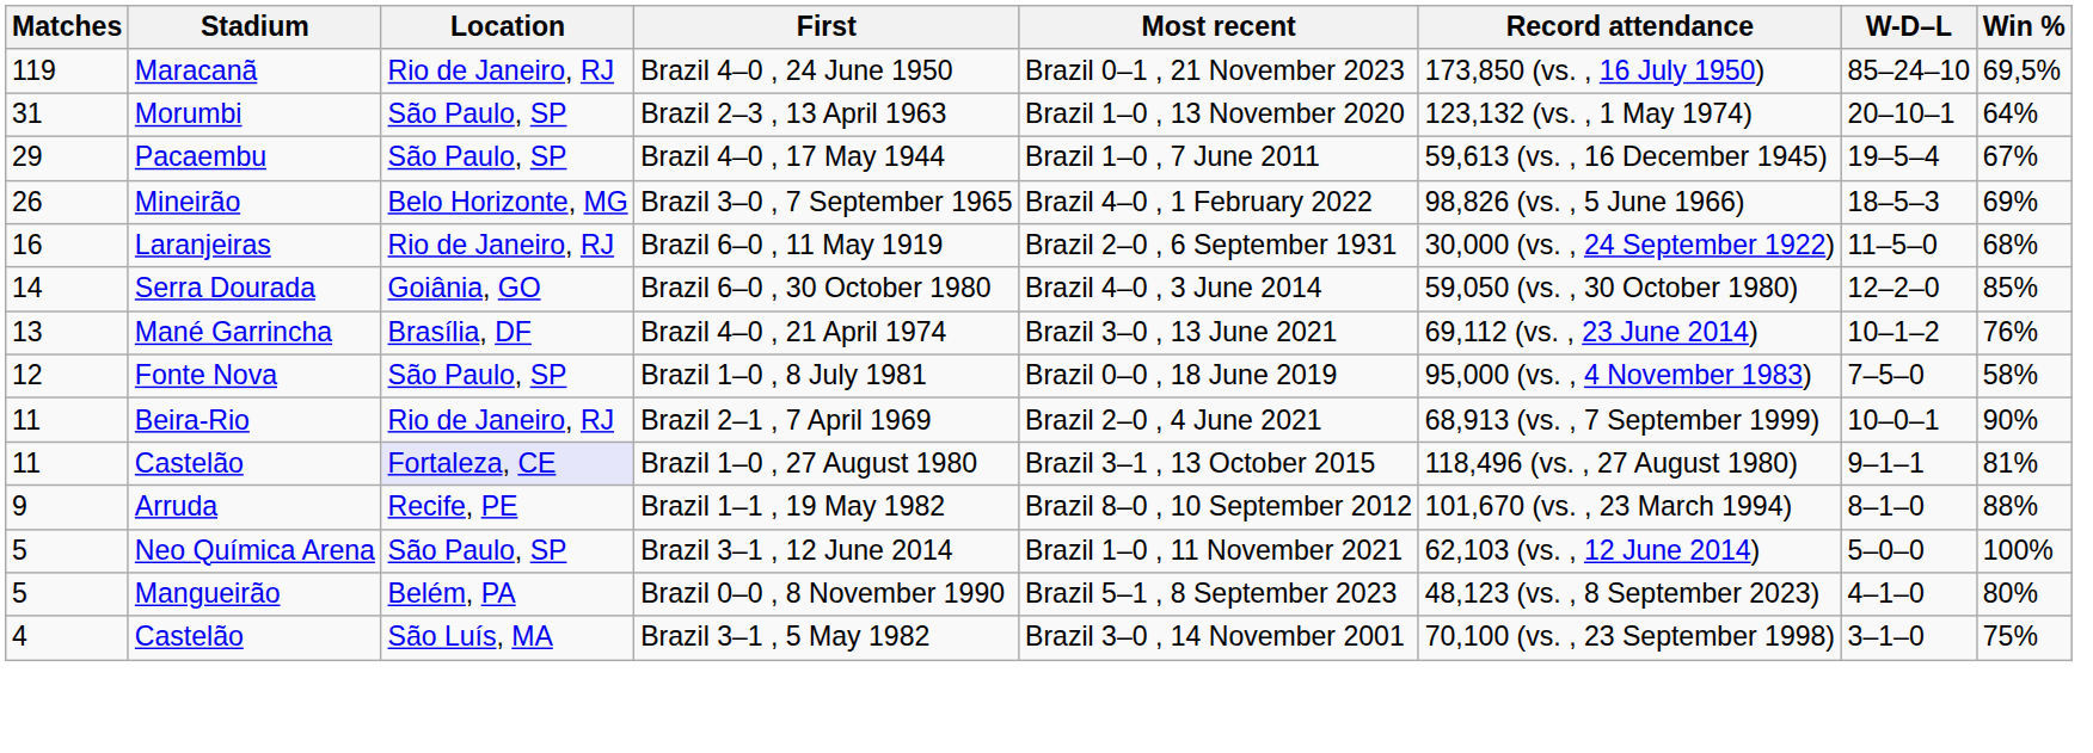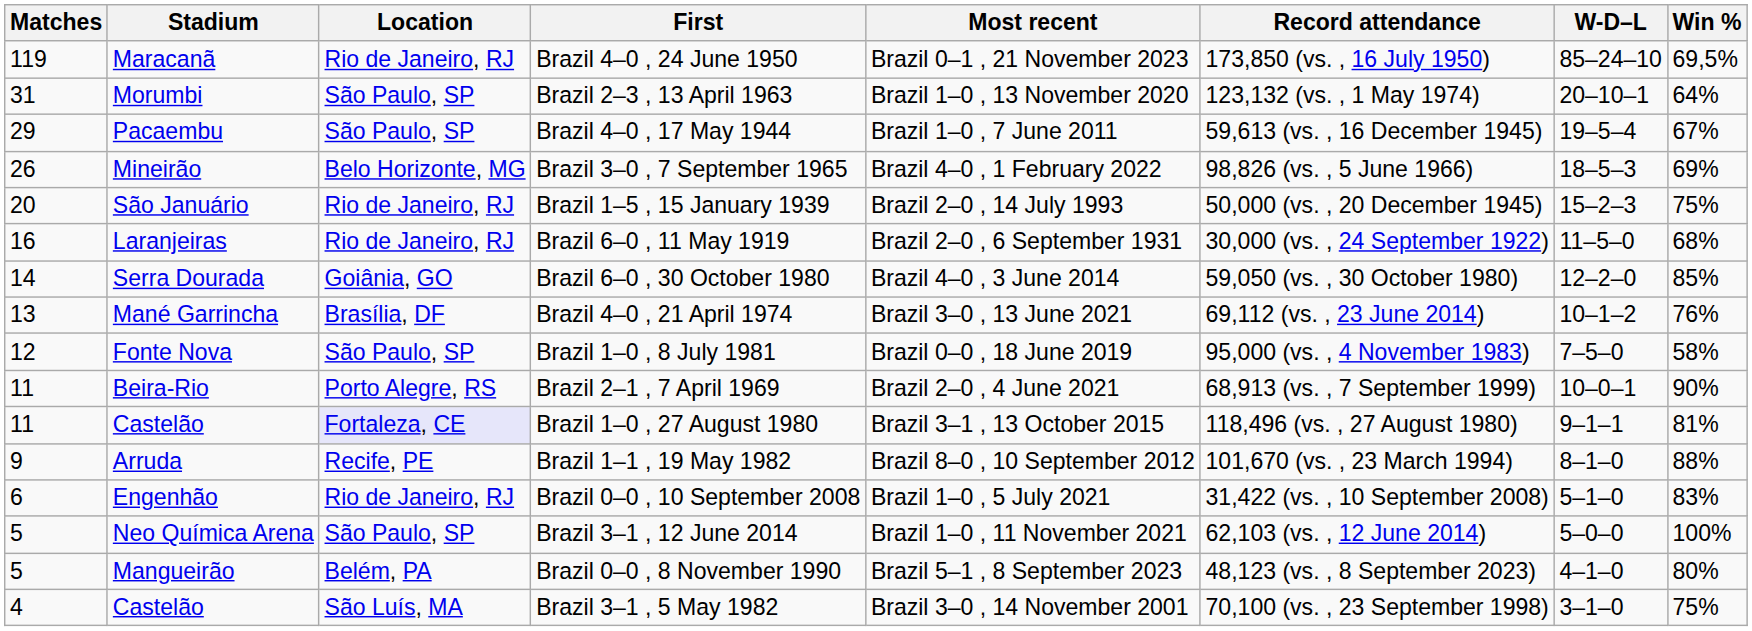+ row: 20 | São Januário | Rio de Janeiro, RJ | Brazil 1–5 , 15 January 1939 | Brazil 2–0 , 14 July 1993 | 50,000 (vs. , 20 December 1945) | 15–2–3 | 75%
Brazil 2–1 , 7 April 1969 | Location: Rio de Janeiro, RJ -> Porto Alegre, RS
+ row: 6 | Engenhão | Rio de Janeiro, RJ | Brazil 0–0 , 10 September 2008 | Brazil 1–0 , 5 July 2021 | 31,422 (vs. , 10 September 2008) | 5–1–0 | 83%
